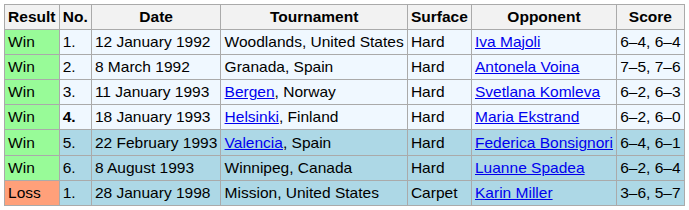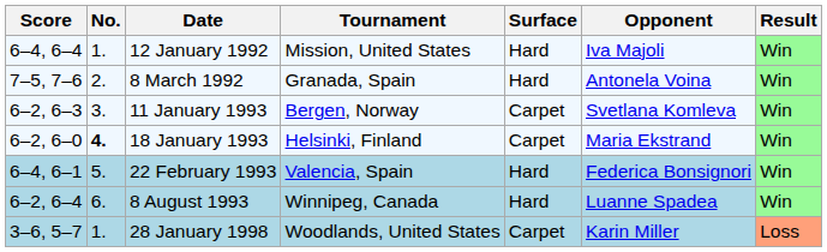columns swapped: Result <-> Score
12 January 1992 | Tournament: Woodlands, United States -> Mission, United States
11 January 1993 | Surface: Hard -> Carpet
18 January 1993 | Surface: Hard -> Carpet
28 January 1998 | Tournament: Mission, United States -> Woodlands, United States
